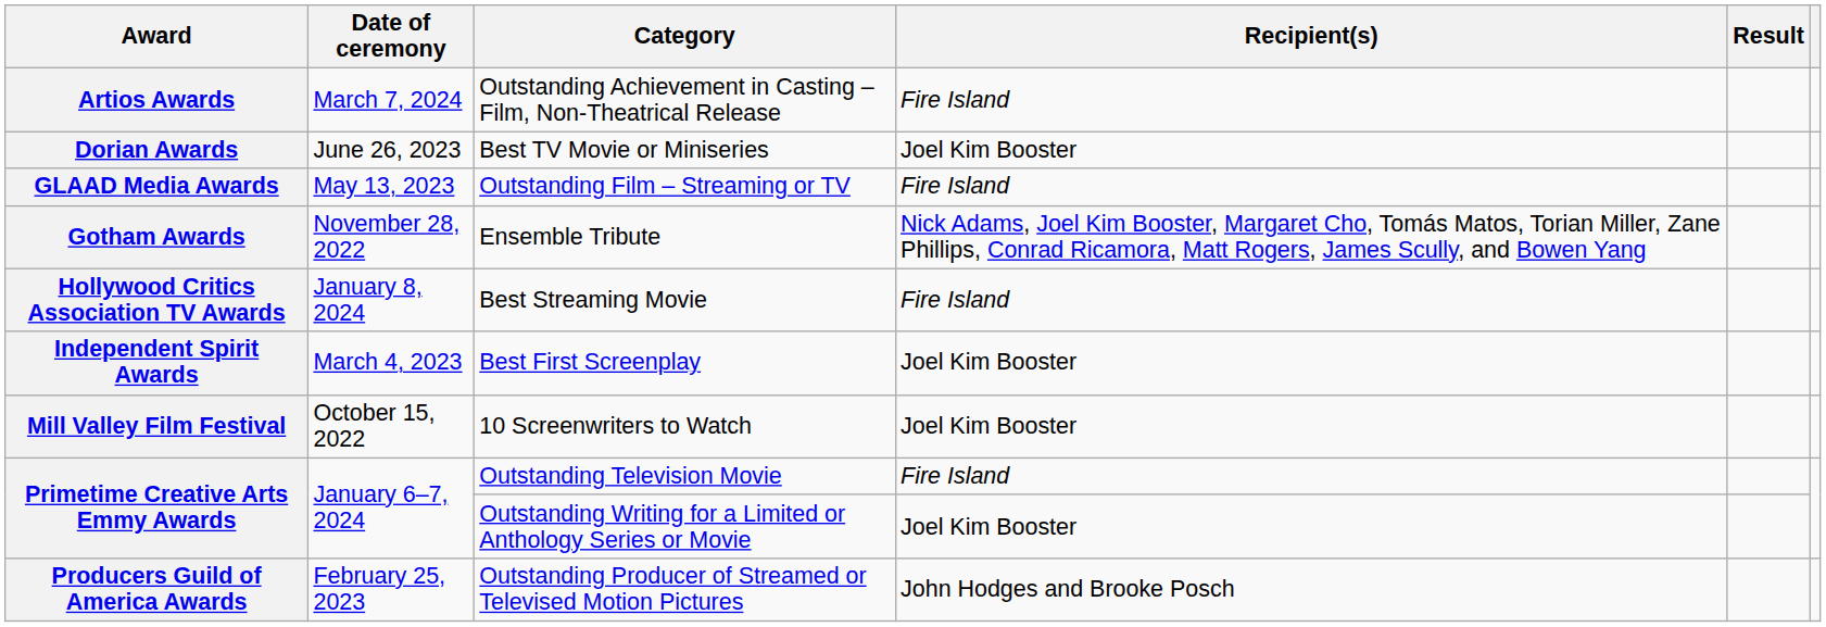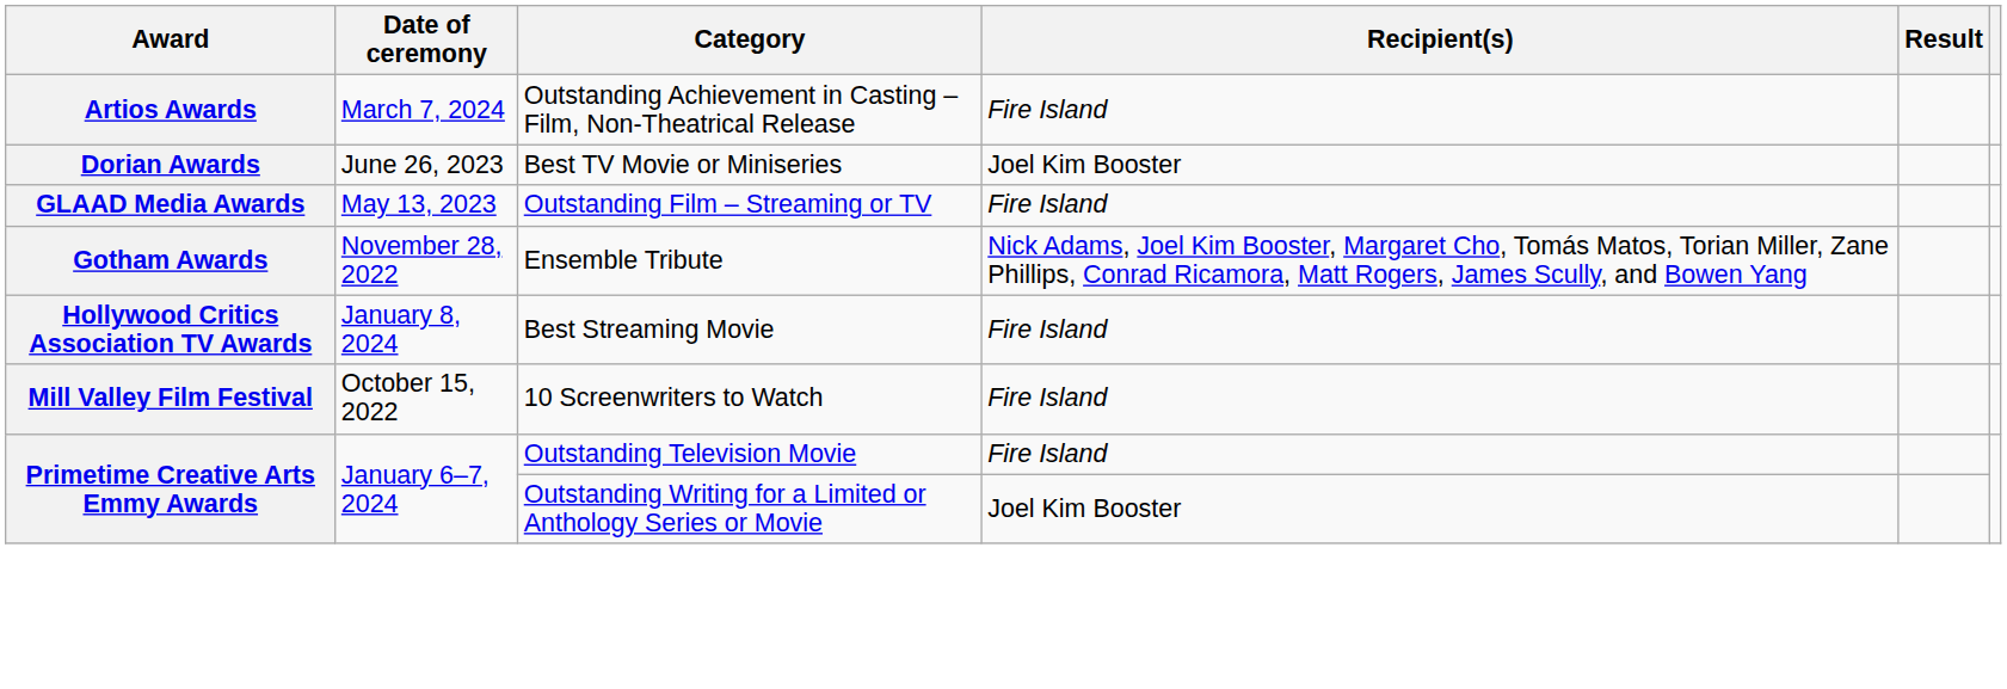- row: Independent Spirit Awards | March 4, 2023 | Best First Screenplay | Joel Kim Booster
Mill Valley Film Festival | Recipient(s): Joel Kim Booster -> Fire Island
- row: Producers Guild of America Awards | February 25, 2023 | Outstanding Producer of Streamed or Televised Motion Pictures | John Hodges and Brooke Posch
